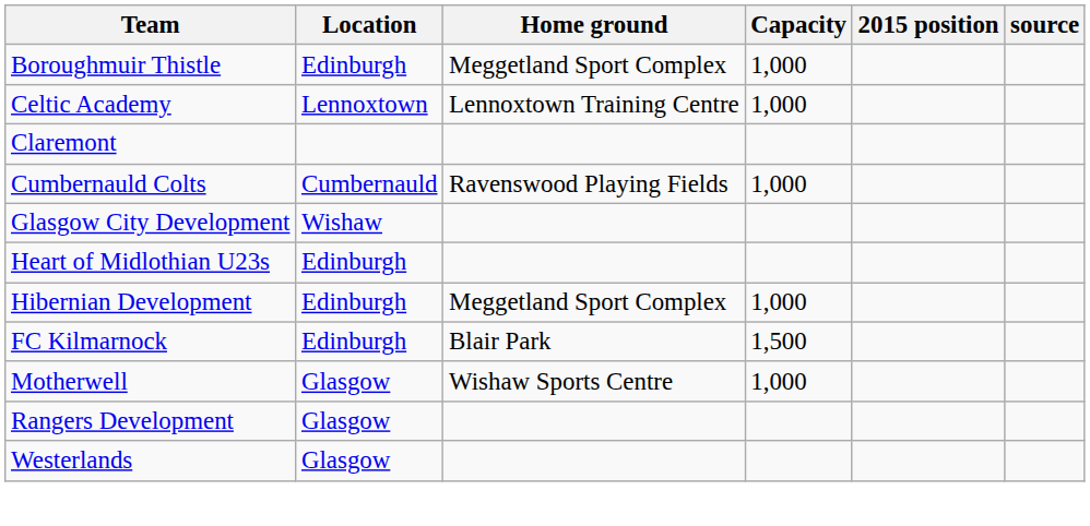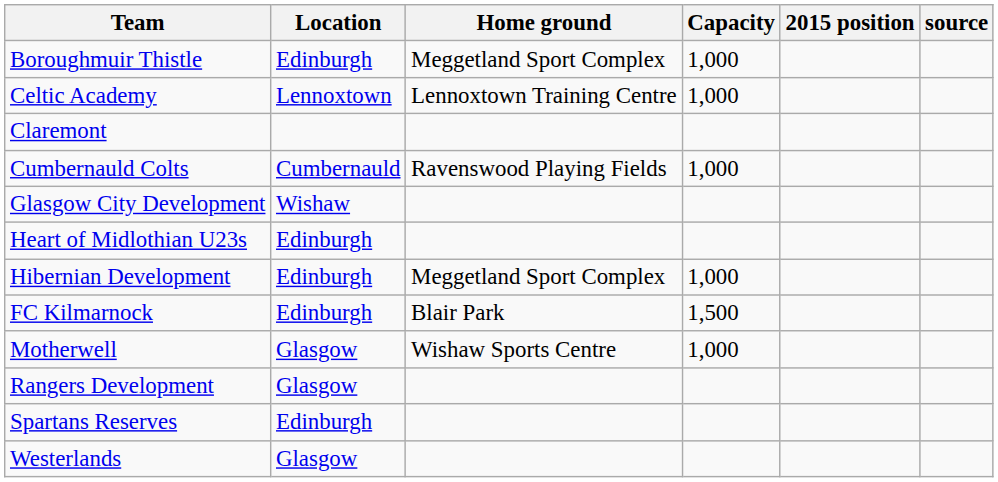+ row: Spartans Reserves | Edinburgh
